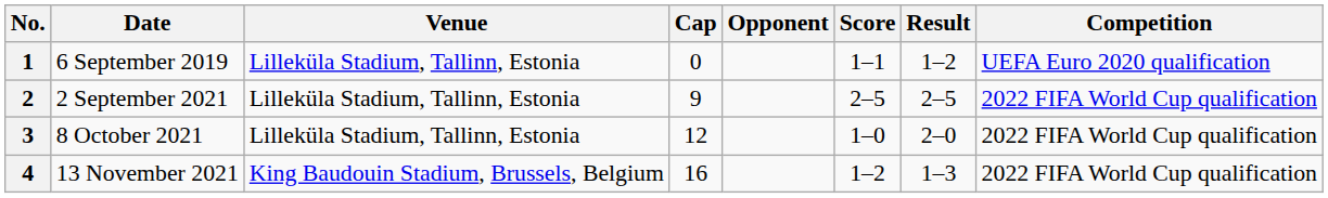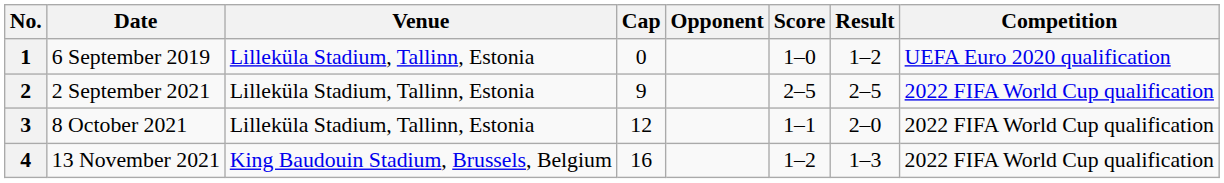6 September 2019 | Score: 1–1 -> 1–0
8 October 2021 | Score: 1–0 -> 1–1
